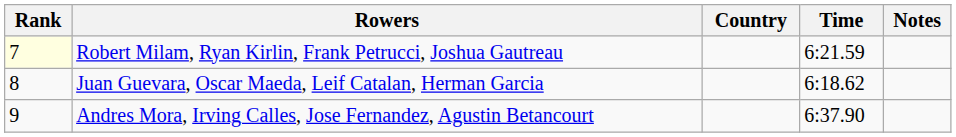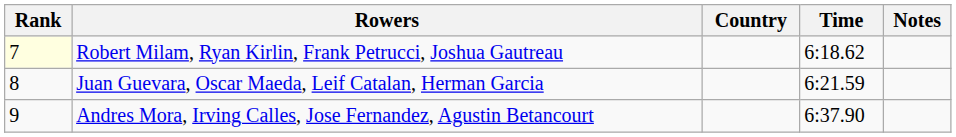Robert Milam, Ryan Kirlin, Frank Petrucci, Joshua Gautreau | Time: 6:21.59 -> 6:18.62
Juan Guevara, Oscar Maeda, Leif Catalan, Herman Garcia | Time: 6:18.62 -> 6:21.59
